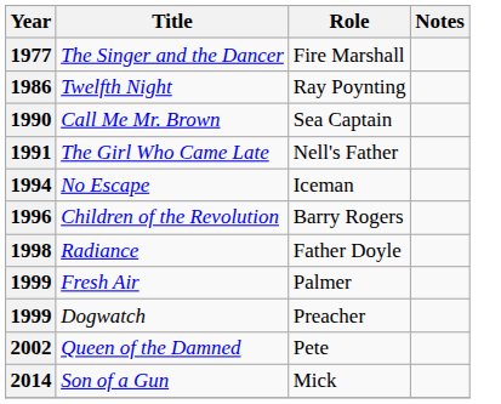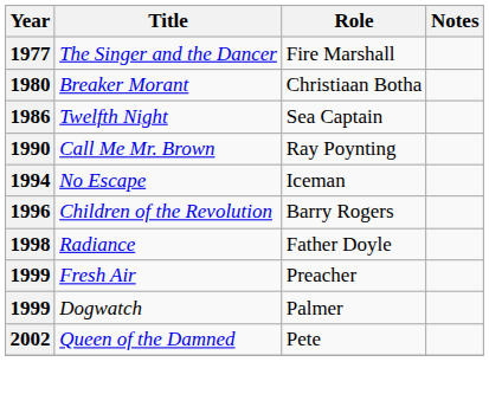+ row: 1980 | Breaker Morant | Christiaan Botha
1986 | Role: Ray Poynting -> Sea Captain
1990 | Role: Sea Captain -> Ray Poynting
- row: 1991 | The Girl Who Came Late | Nell's Father
1999 / Fresh Air | Role: Palmer -> Preacher
1999 / Dogwatch | Role: Preacher -> Palmer
- row: 2014 | Son of a Gun | Mick
